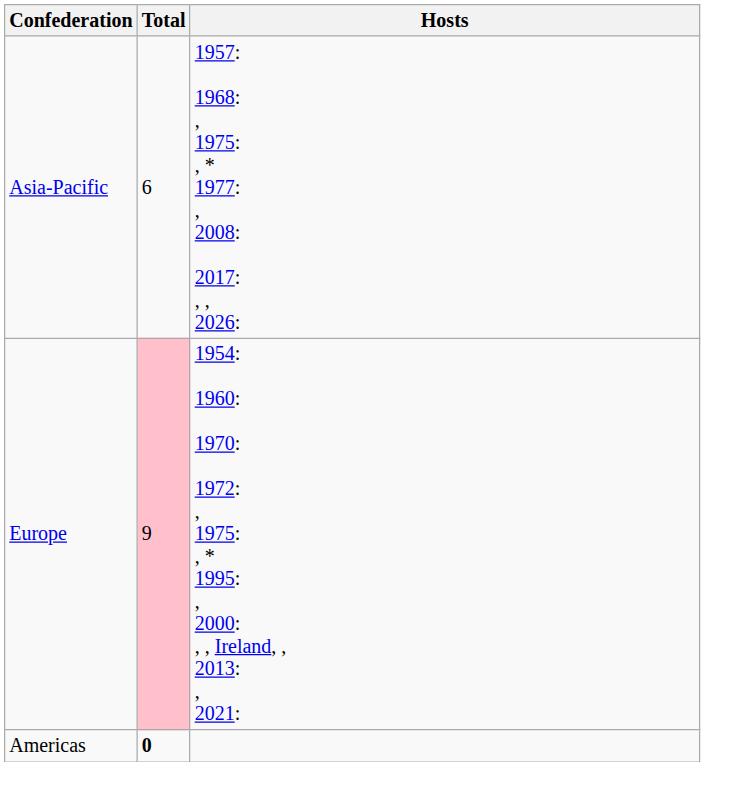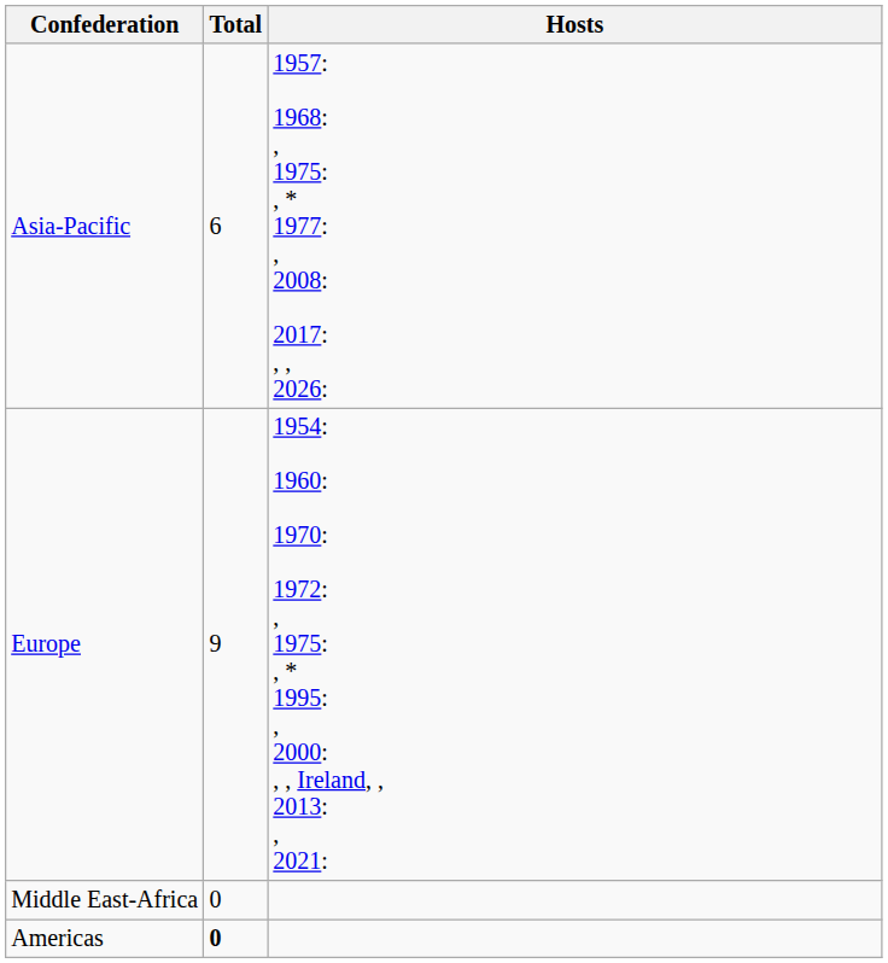Europe | Total: pink background -> no background
+ row: Middle East-Africa | 0
